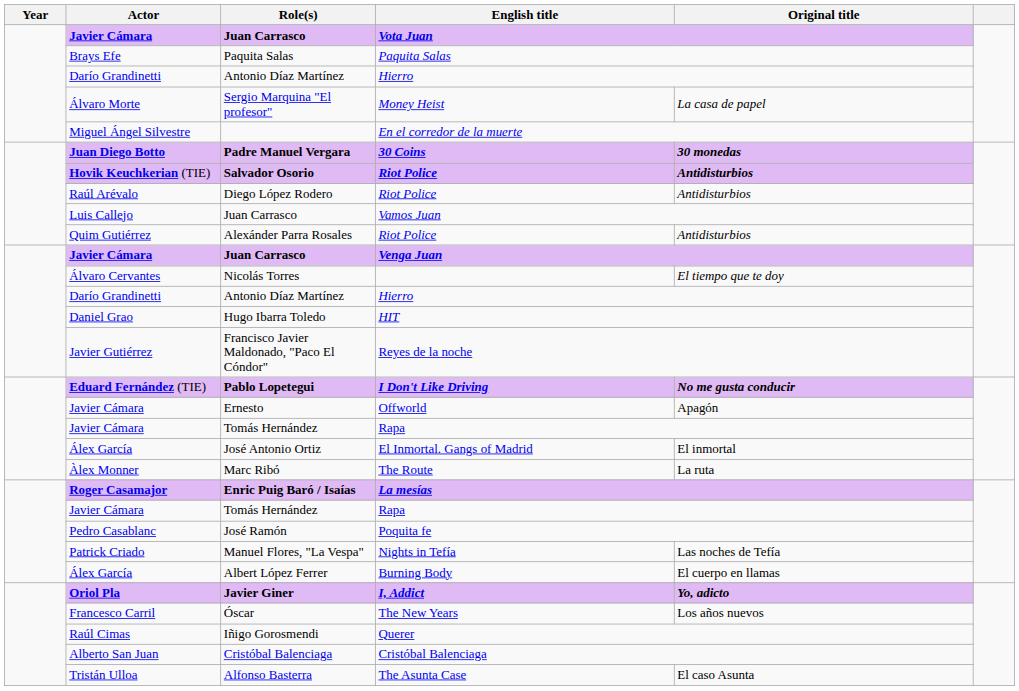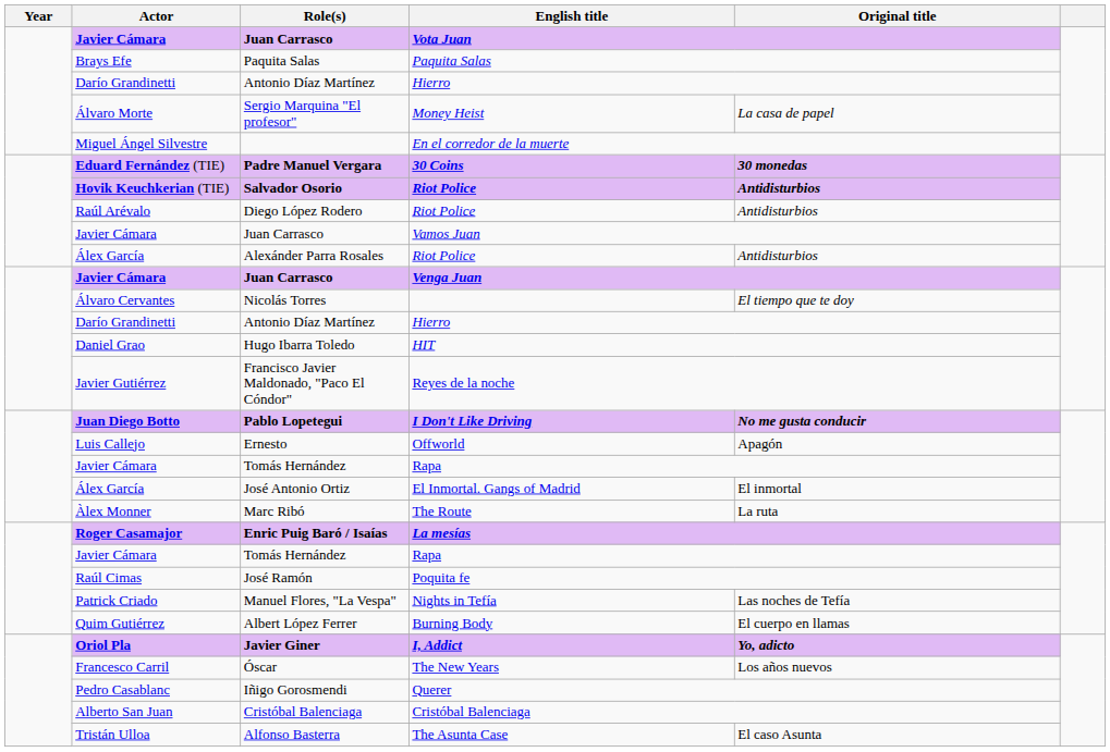Padre Manuel Vergara | Actor: Juan Diego Botto -> Eduard Fernández (TIE)
Juan Carrasco / Vamos Juan | Actor: Luis Callejo -> Javier Cámara
Alexánder Parra Rosales | Actor: Quim Gutiérrez -> Álex García
Pablo Lopetegui | Actor: Eduard Fernández (TIE) -> Juan Diego Botto
Ernesto | Actor: Javier Cámara -> Luis Callejo
José Ramón | Actor: Pedro Casablanc -> Raúl Cimas
Albert López Ferrer | Actor: Álex García -> Quim Gutiérrez
Iñigo Gorosmendi | Actor: Raúl Cimas -> Pedro Casablanc
